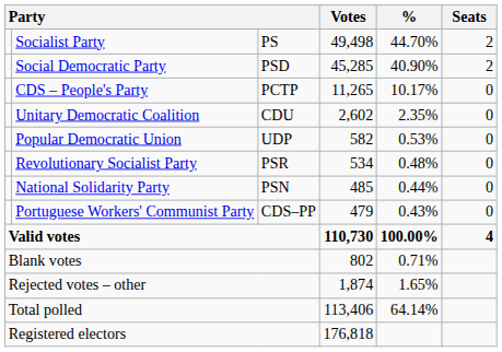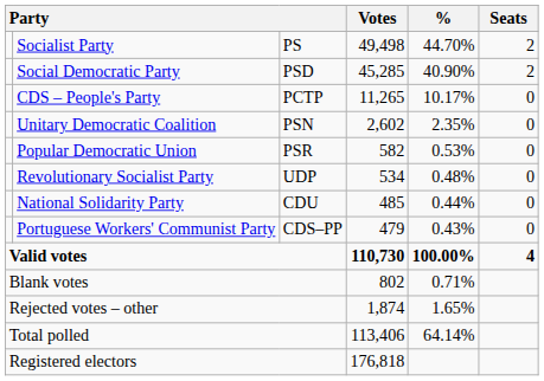Unitary Democratic Coalition | column 3: CDU -> PSN
Popular Democratic Union | column 3: UDP -> PSR
Revolutionary Socialist Party | column 3: PSR -> UDP
National Solidarity Party | column 3: PSN -> CDU
